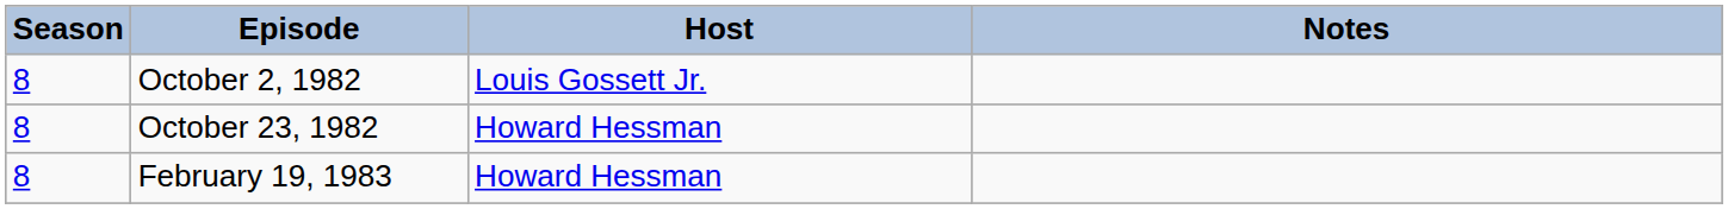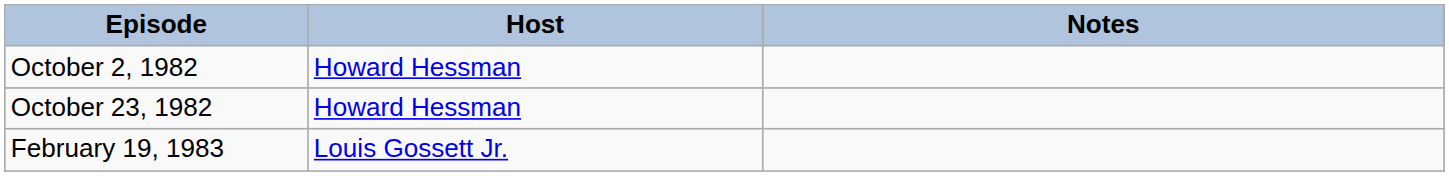- column: Season | 8 | 8 | 8
October 2, 1982 | Host: Louis Gossett Jr. -> Howard Hessman
February 19, 1983 | Host: Howard Hessman -> Louis Gossett Jr.
